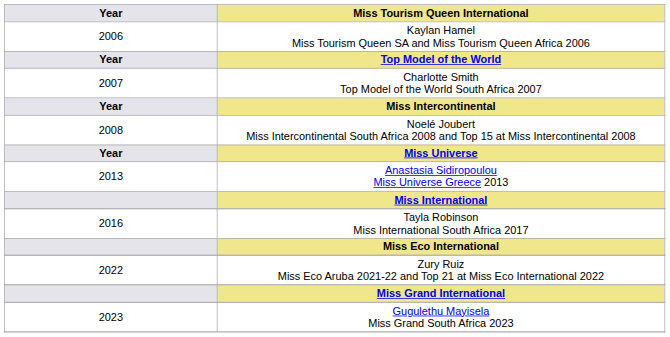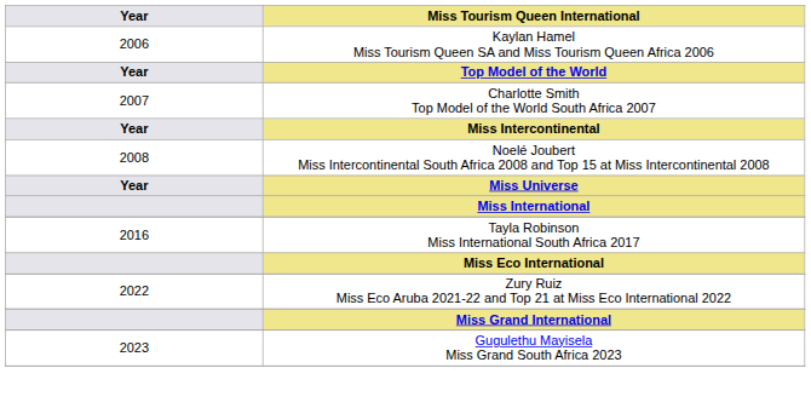- row: 2013 | Anastasia Sidiropoulou Miss Universe Greece 2013
